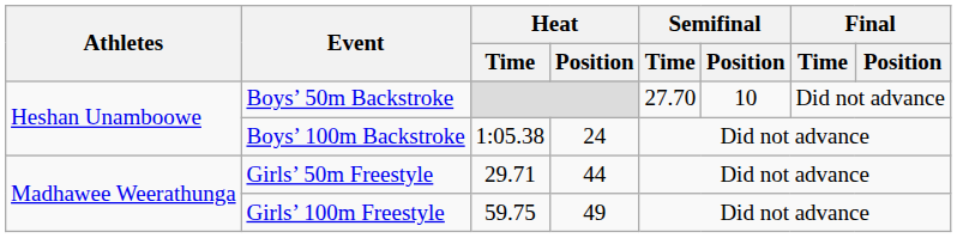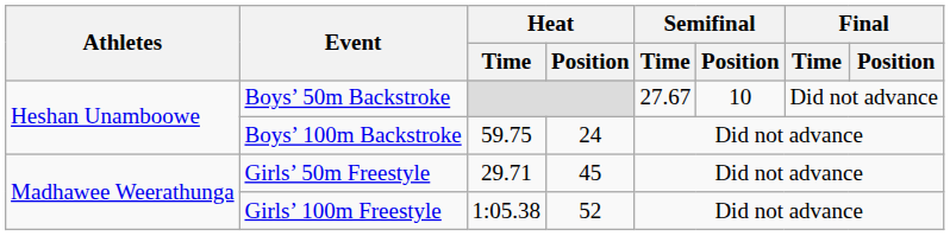Boys’ 50m Backstroke | Semifinal / Time: 27.70 -> 27.67
Boys’ 100m Backstroke | Heat / Time: 1:05.38 -> 59.75
Girls’ 50m Freestyle | Heat / Position: 44 -> 45
Girls’ 100m Freestyle | Heat / Time: 59.75 -> 1:05.38
Girls’ 100m Freestyle | Heat / Position: 49 -> 52
